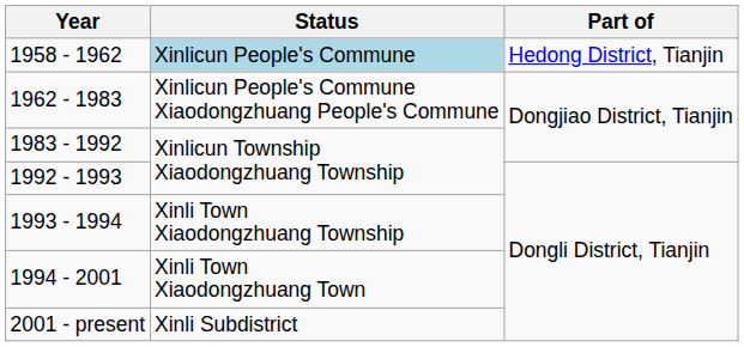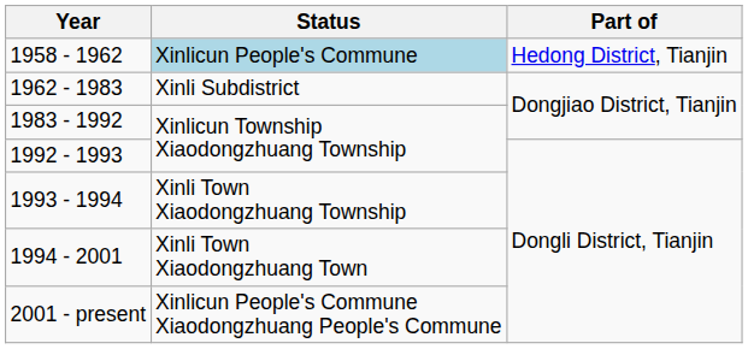1962 - 1983 | Status: Xinlicun People's Commune Xiaodongzhuang People's Commune -> Xinli Subdistrict
2001 - present | Status: Xinli Subdistrict -> Xinlicun People's Commune Xiaodongzhuang People's Commune
